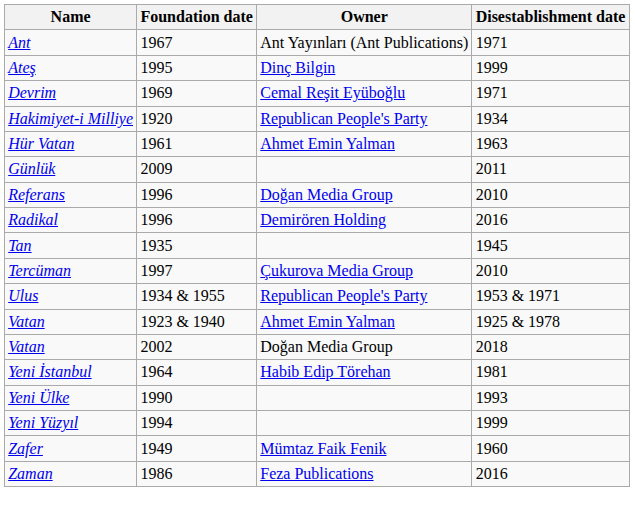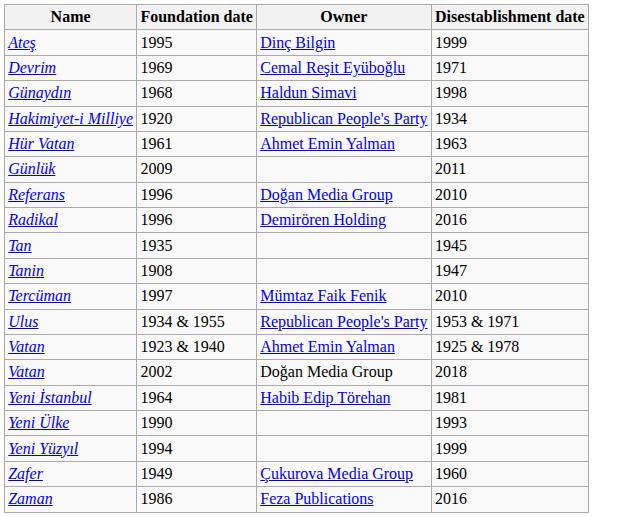- row: Ant | 1967 | Ant Yayınları (Ant Publications) | 1971
+ row: Günaydın | 1968 | Haldun Simavi | 1998
+ row: Tanin | 1908 | 1947
Tercüman | Owner: Çukurova Media Group -> Mümtaz Faik Fenik
Zafer | Owner: Mümtaz Faik Fenik -> Çukurova Media Group
